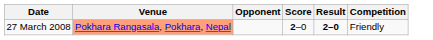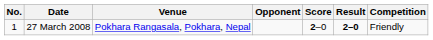+ column: No. | 1
27 March 2008 | Venue: lightsalmon background -> no background
